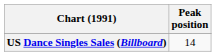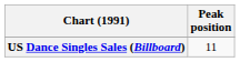US Dance Singles Sales (Billboard) | Peak position: 14 -> 11
